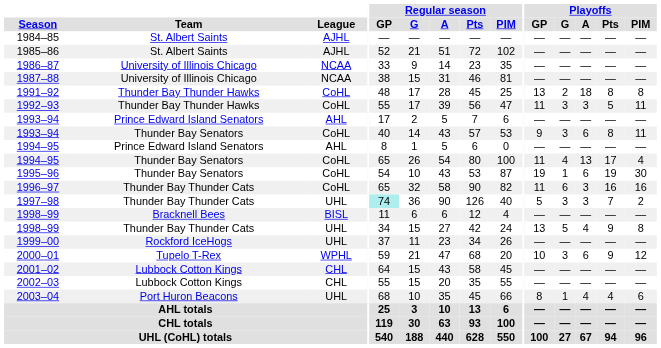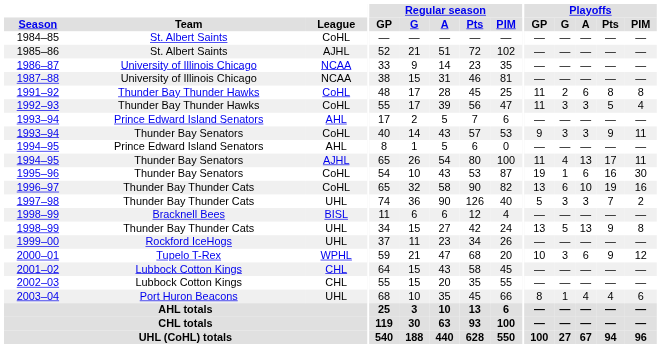1984–85 | League: AJHL -> CoHL
1991–92 | Playoffs / GP: 13 -> 11
1991–92 | Playoffs / A: 18 -> 6
1992–93 | Playoffs / PIM: 11 -> 4
1993–94 / Thunder Bay Senators | Playoffs / A: 6 -> 3
1993–94 / Thunder Bay Senators | Playoffs / Pts: 8 -> 9
1994–95 / Thunder Bay Senators | League: CoHL -> AJHL
1994–95 / Thunder Bay Senators | Playoffs / PIM: 4 -> 11
1995–96 | Playoffs / Pts: 19 -> 16
1996–97 | Playoffs / GP: 11 -> 13
1996–97 | Playoffs / A: 3 -> 10
1996–97 | Playoffs / Pts: 16 -> 19
1997–98 | Regular season / GP: paleturquoise background -> no background
1998–99 / Thunder Bay Thunder Cats | Playoffs / A: 4 -> 13
